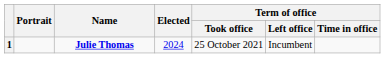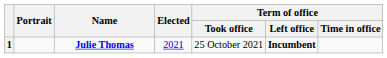1 | Elected: 2024 -> 2021
1 | Term of office / Left office: normal -> bold
